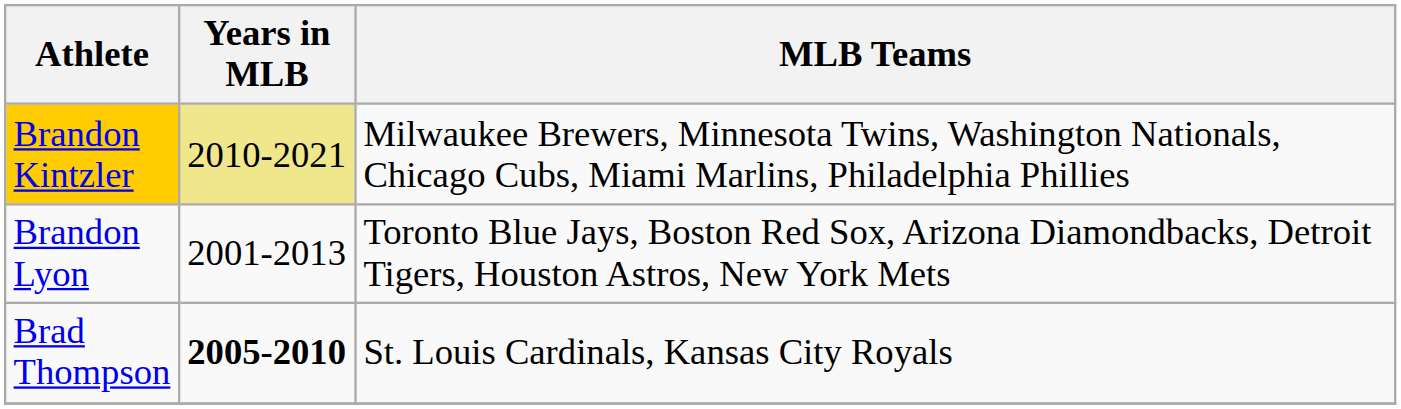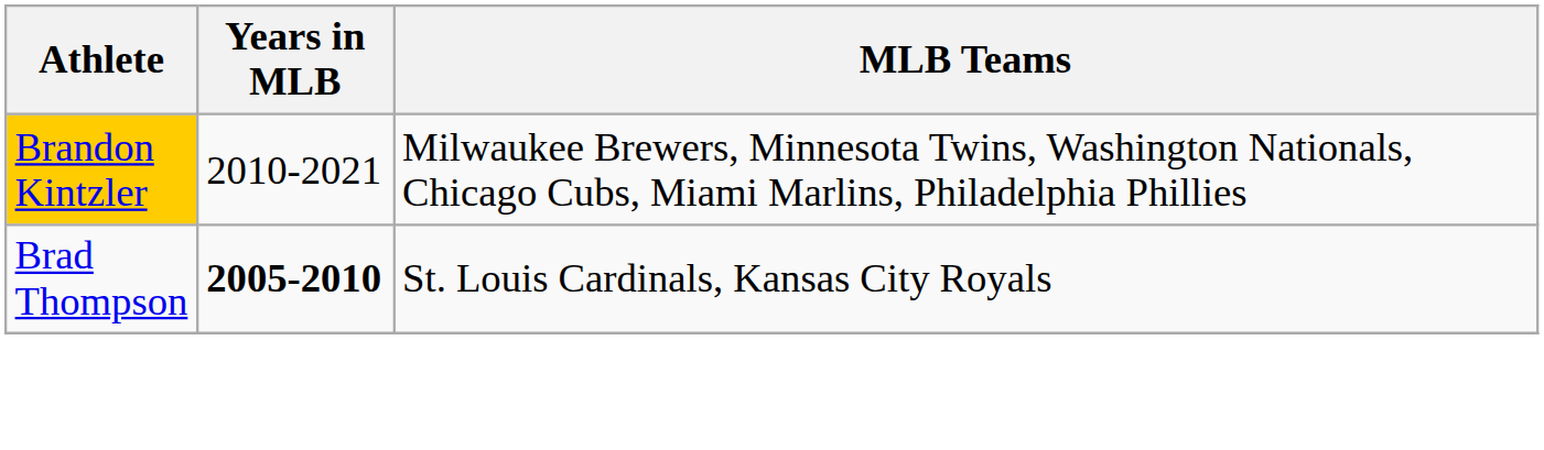Brandon Kintzler | Years in MLB: khaki background -> no background
- row: Brandon Lyon | 2001-2013 | Toronto Blue Jays, Boston Red Sox, Arizona Diamondbacks, Detroit Tigers, Houston Astros, New York Mets
